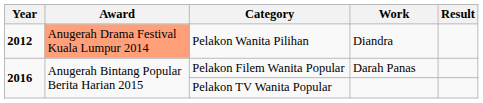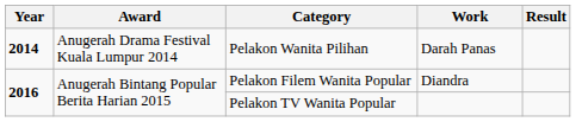Pelakon Wanita Pilihan | Year: 2012 -> 2014
Pelakon Wanita Pilihan | Award: lightsalmon background -> no background
Pelakon Wanita Pilihan | Work: Diandra -> Darah Panas
Pelakon Filem Wanita Popular | Work: Darah Panas -> Diandra
